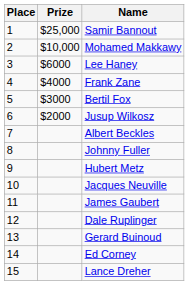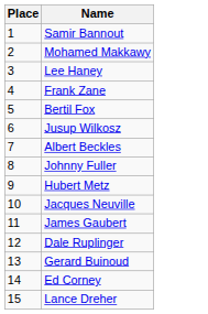- column: Prize | $25,000 | $10,000 | $6000 | $4000 | $3000 | $2000
